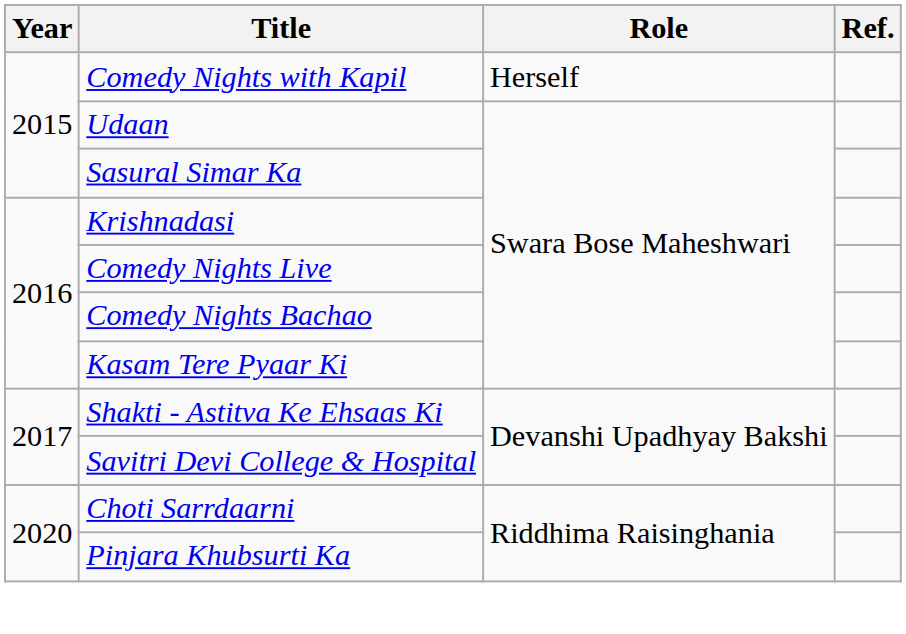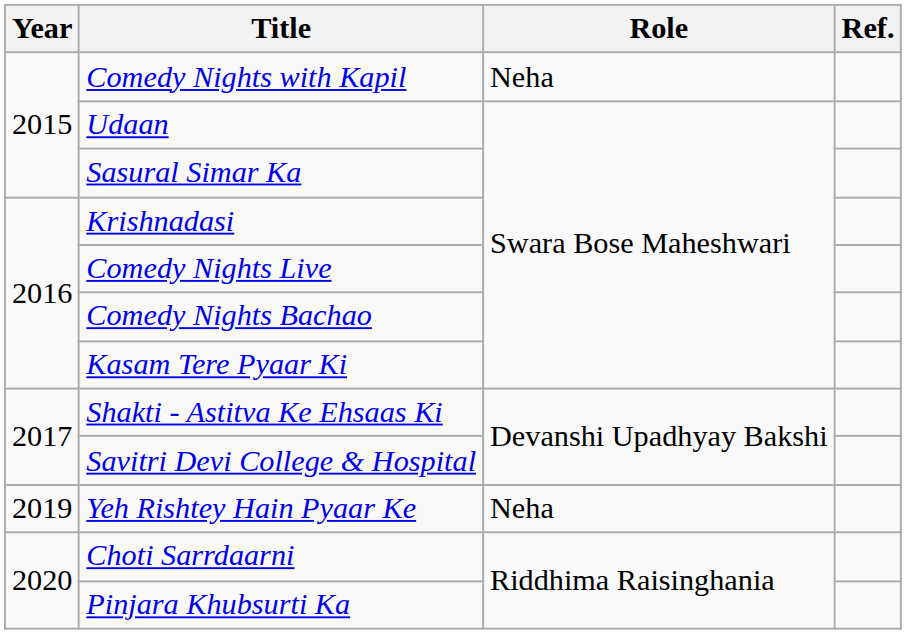Comedy Nights with Kapil | Role: Herself -> Neha
+ row: 2019 | Yeh Rishtey Hain Pyaar Ke | Neha
